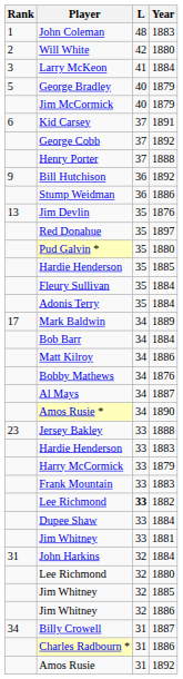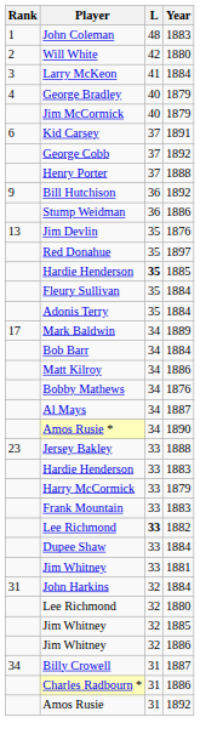George Bradley | Rank: 5 -> 4
- row: Pud Galvin * | 35 | 1880
Hardie Henderson / 1885 | L: normal -> bold
